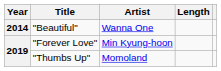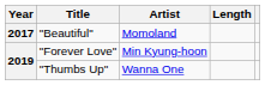"Beautiful" | Year: 2014 -> 2017
"Beautiful" | Artist: Wanna One -> Momoland
"Thumbs Up" | Artist: Momoland -> Wanna One
